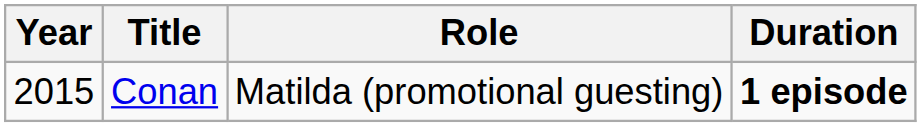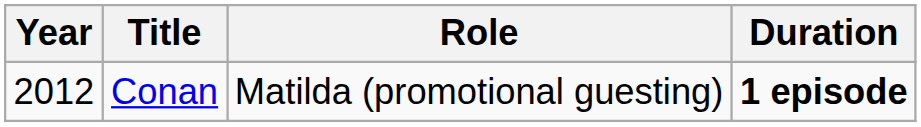Conan | Year: 2015 -> 2012
